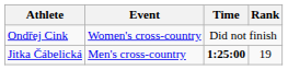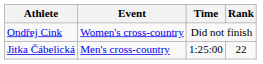Jitka Čábelická | Time: bold -> normal
Jitka Čábelická | Rank: 19 -> 22
